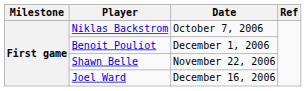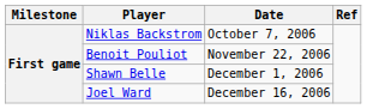Benoit Pouliot | Date: December 1, 2006 -> November 22, 2006
Shawn Belle | Date: November 22, 2006 -> December 1, 2006
